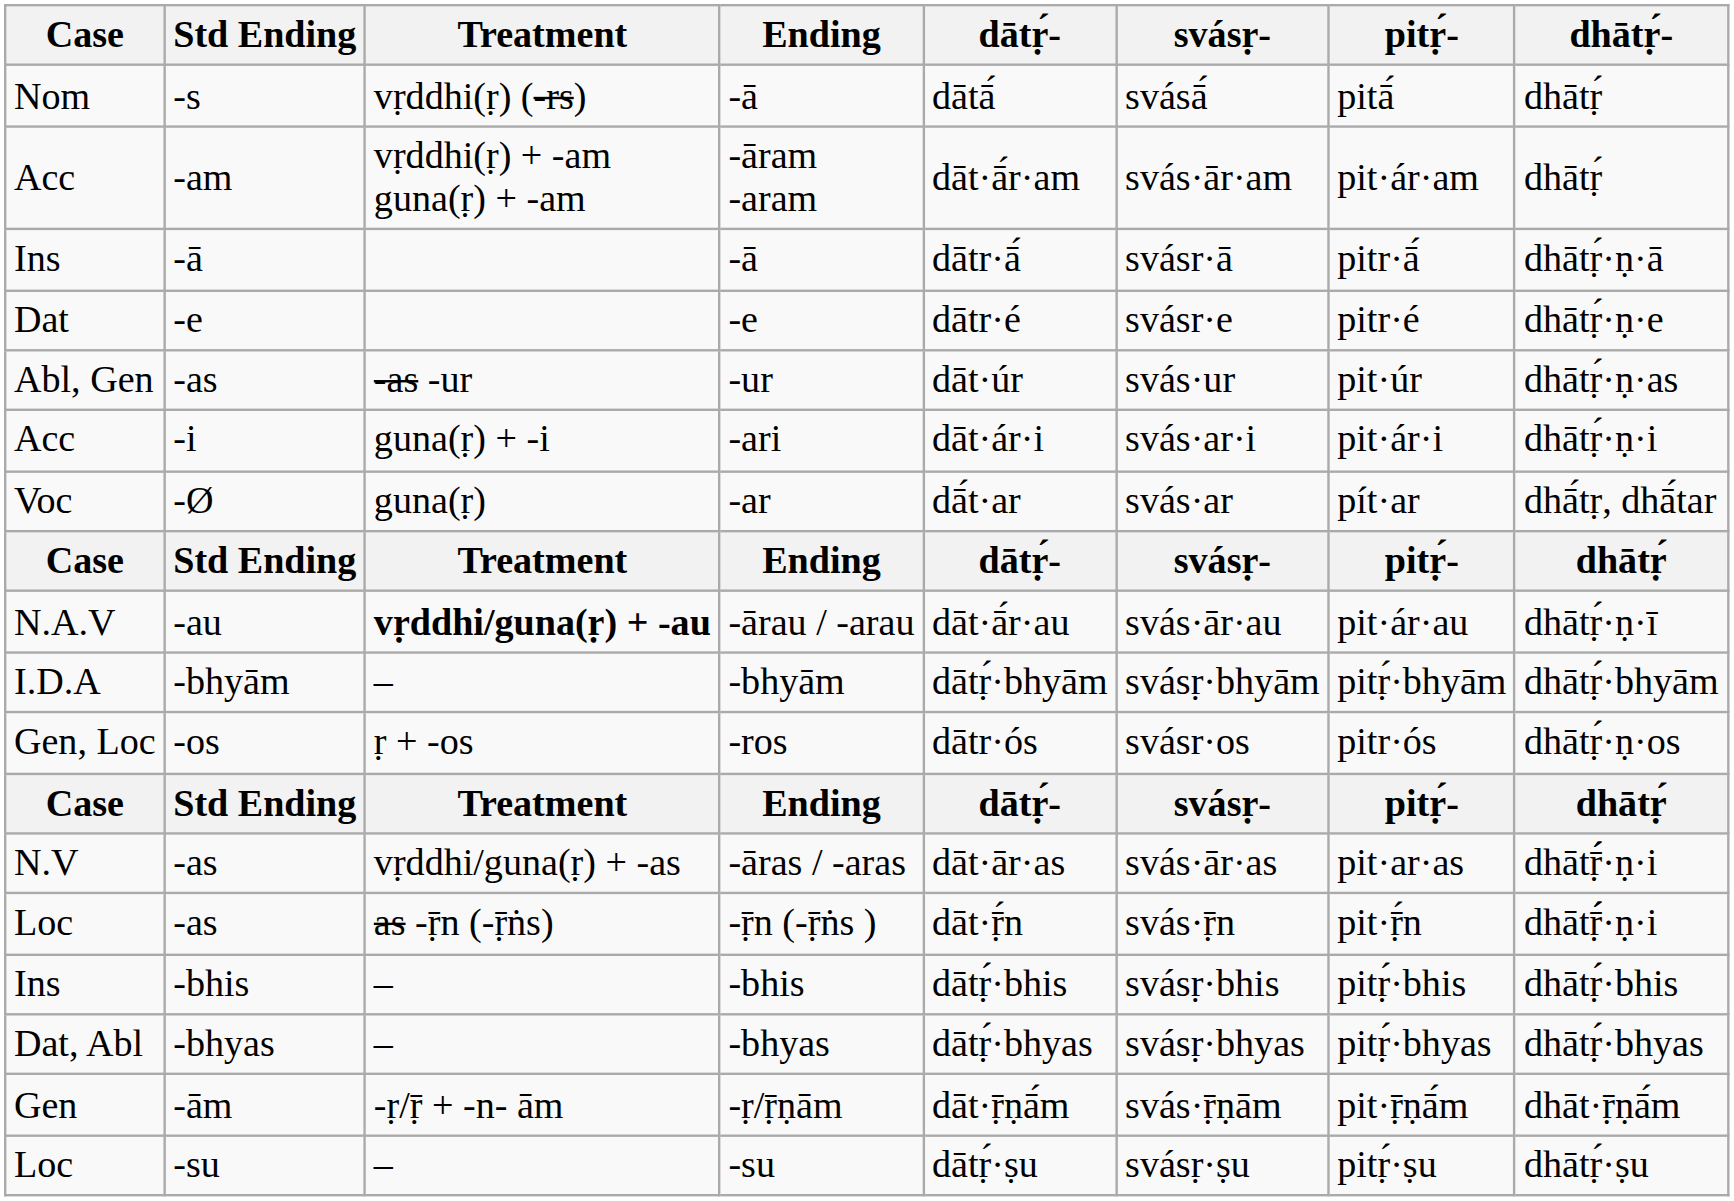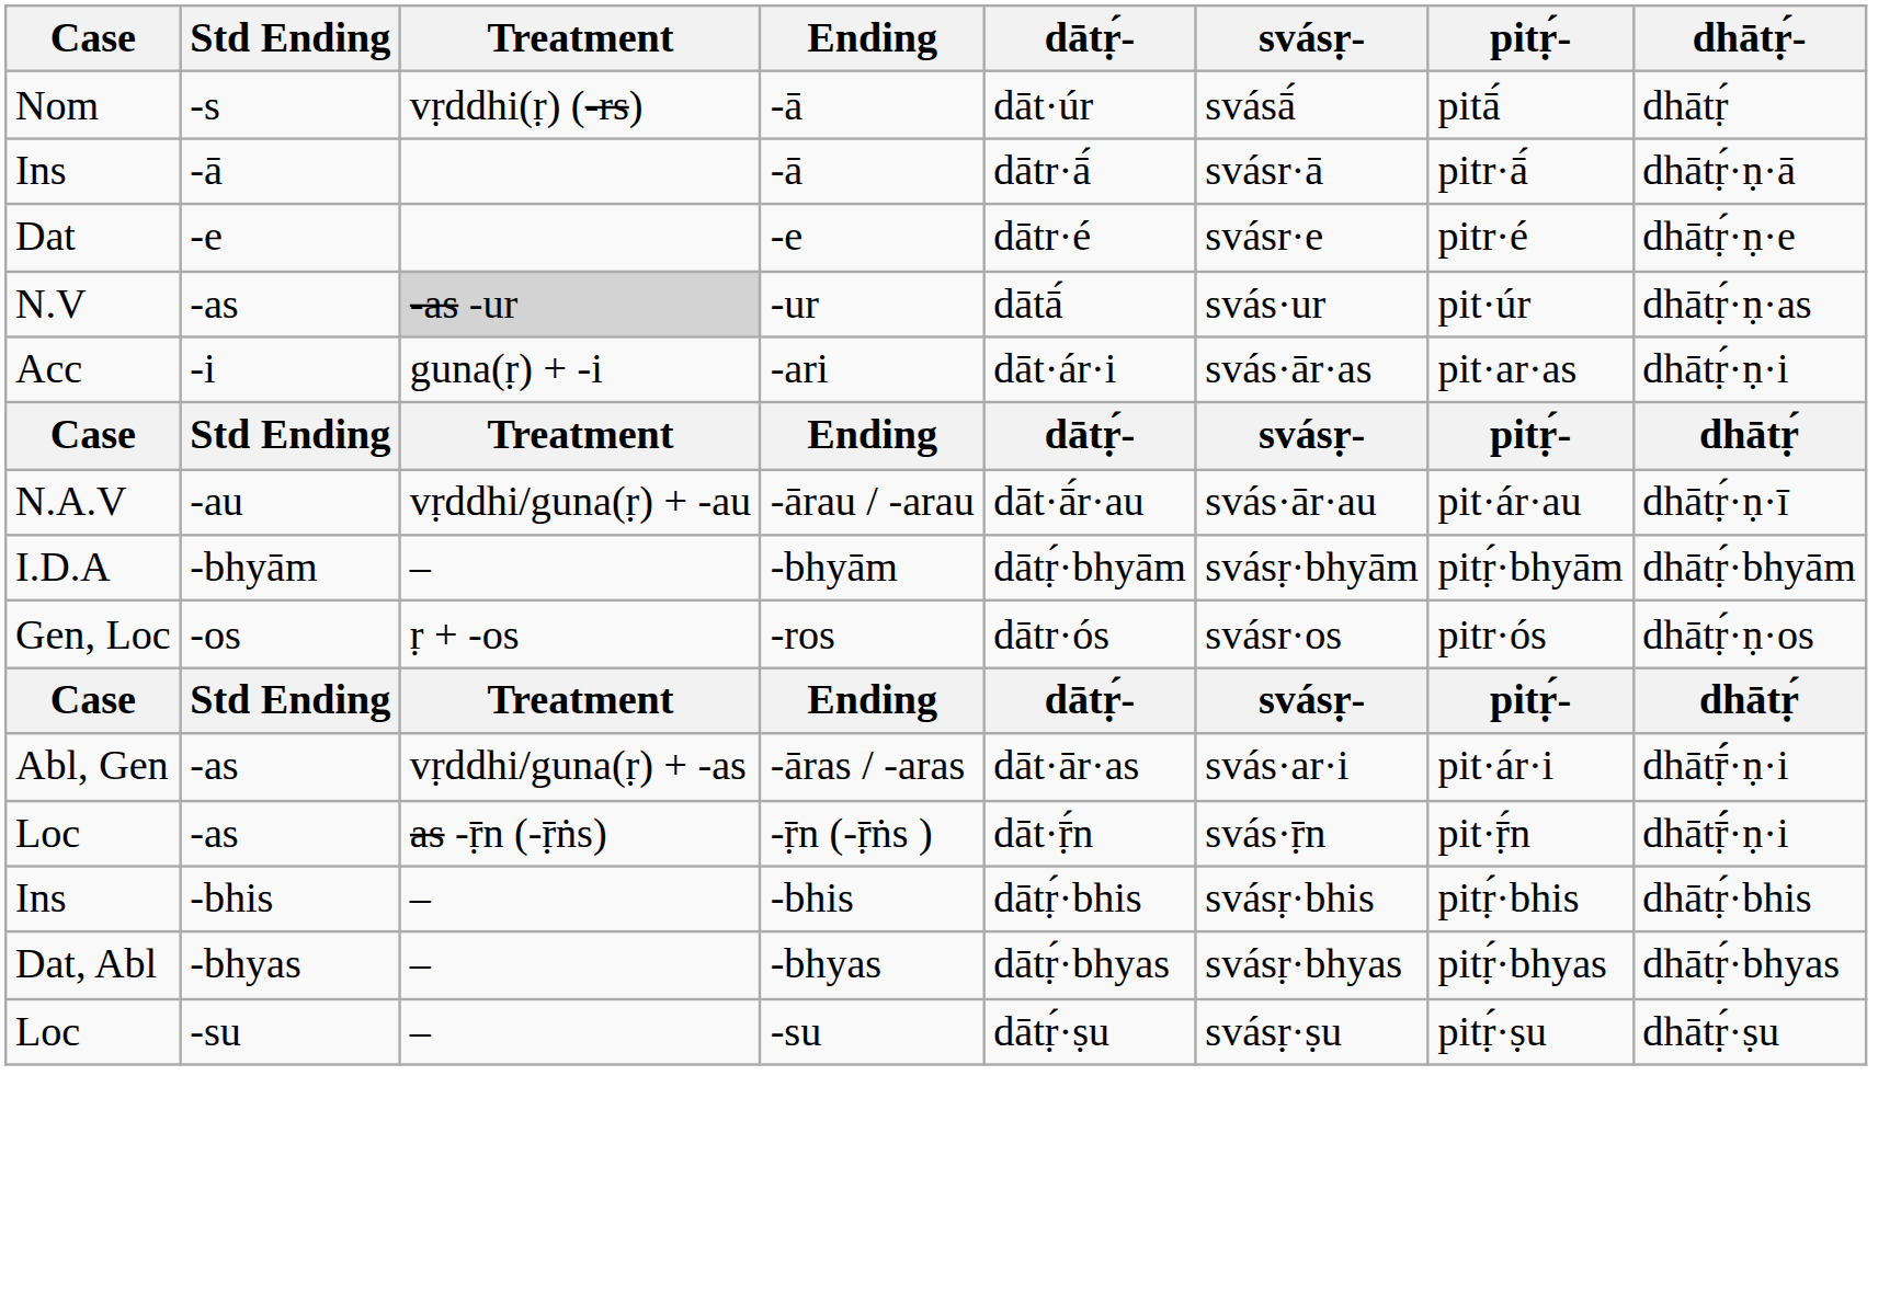-s / -ā | dātṛ́-: dātā́ -> dāt·úr
- row: Acc | -am | vṛddhi(ṛ) + -am guna(ṛ) + -am | -āram -aram | dāt·ā́r·am | svás·ār·am | pit·ár·am | dhātṛ́
-ur | Case: Abl, Gen -> N.V
-ur | Treatment: no background -> lightgrey background
-ur | dātṛ́-: dāt·úr -> dātā́
-ari | svásṛ-: svás·ar·i -> svás·ār·as
-ari | pitṛ́-: pit·ár·i -> pit·ar·as
- row: Voc | -Ø | guna(ṛ) | -ar | dā́t·ar | svás·ar | pít·ar | dhā́tṛ, dhā́tar
-ārau / -arau | Treatment: bold -> normal
-āras / -aras | Case: N.V -> Abl, Gen
-āras / -aras | svásṛ-: svás·ār·as -> svás·ar·i
-āras / -aras | pitṛ́-: pit·ar·as -> pit·ár·i
- row: Gen | -ām | -ṛ/ṝ + -n- ām | -ṛ/ṝṇām | dāt·ṝṇā́m | svás·ṝṇām | pit·ṝṇā́m | dhāt·ṝṇā́m
